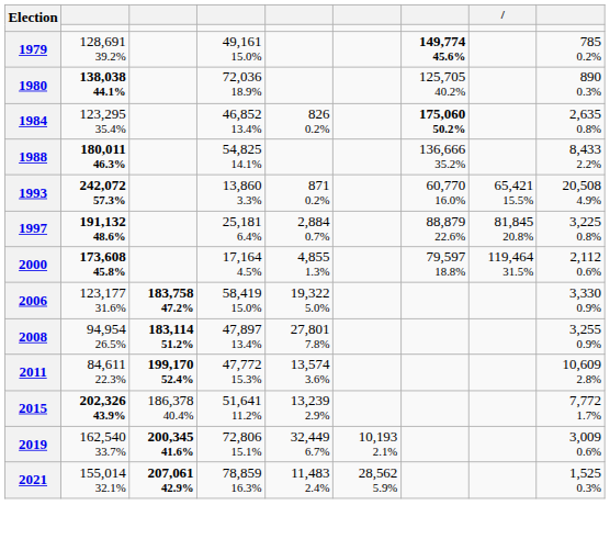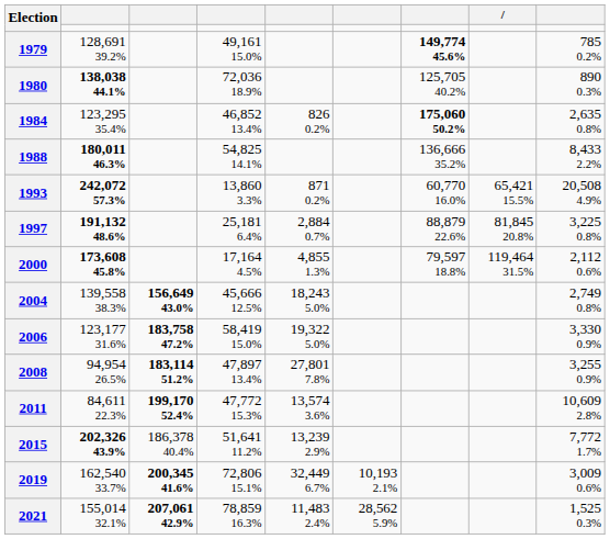+ row: 2004 | 139,558 38.3% | 156,649 43.0% | 45,666 12.5% | 18,243 5.0% | 2,749 0.8%
